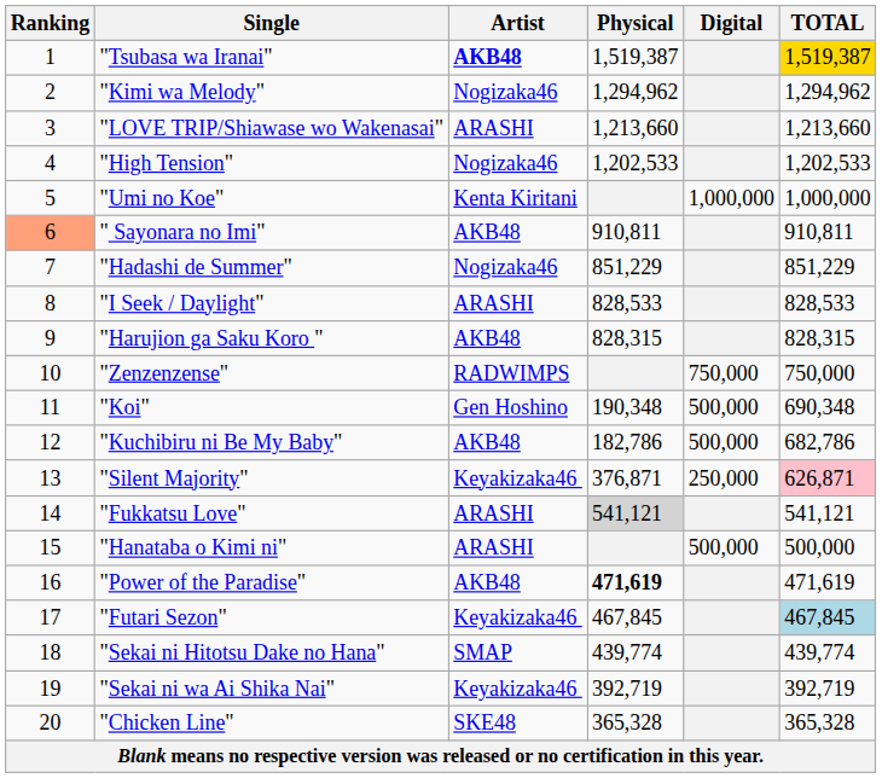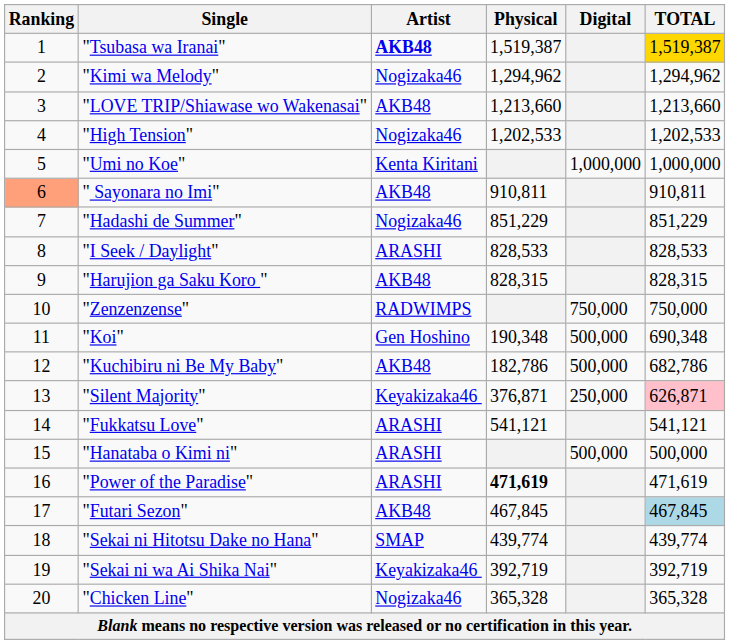"LOVE TRIP/Shiawase wo Wakenasai" | Artist: ARASHI -> AKB48
"Fukkatsu Love" | Physical: lightgrey background -> no background
"Power of the Paradise" | Artist: AKB48 -> ARASHI
"Futari Sezon" | Artist: Keyakizaka46 -> AKB48
"Chicken Line" | Artist: SKE48 -> Nogizaka46
